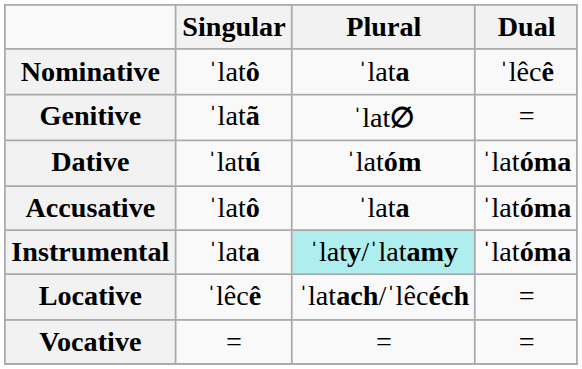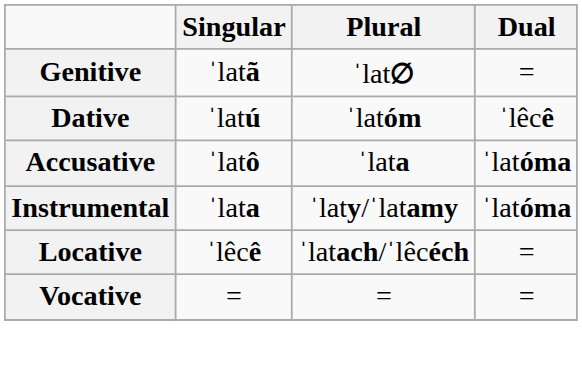- row: Nominative | ˈlatô | ˈlata | ˈlêcê
Dative | Dual: ˈlatóma -> ˈlêcê
Instrumental | Plural: paleturquoise background -> no background
